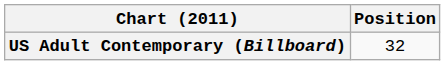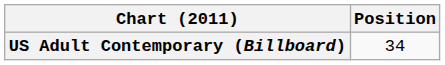US Adult Contemporary (Billboard) | Position: 32 -> 34
